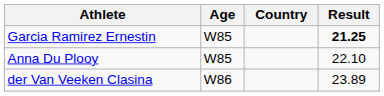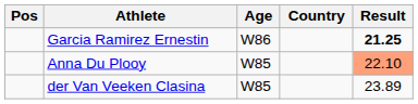+ column: Pos
Garcia Ramirez Ernestin | Age: W85 -> W86
Anna Du Plooy | Result: no background -> lightsalmon background
der Van Veeken Clasina | Age: W86 -> W85
